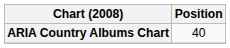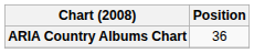ARIA Country Albums Chart | Position: 40 -> 36
